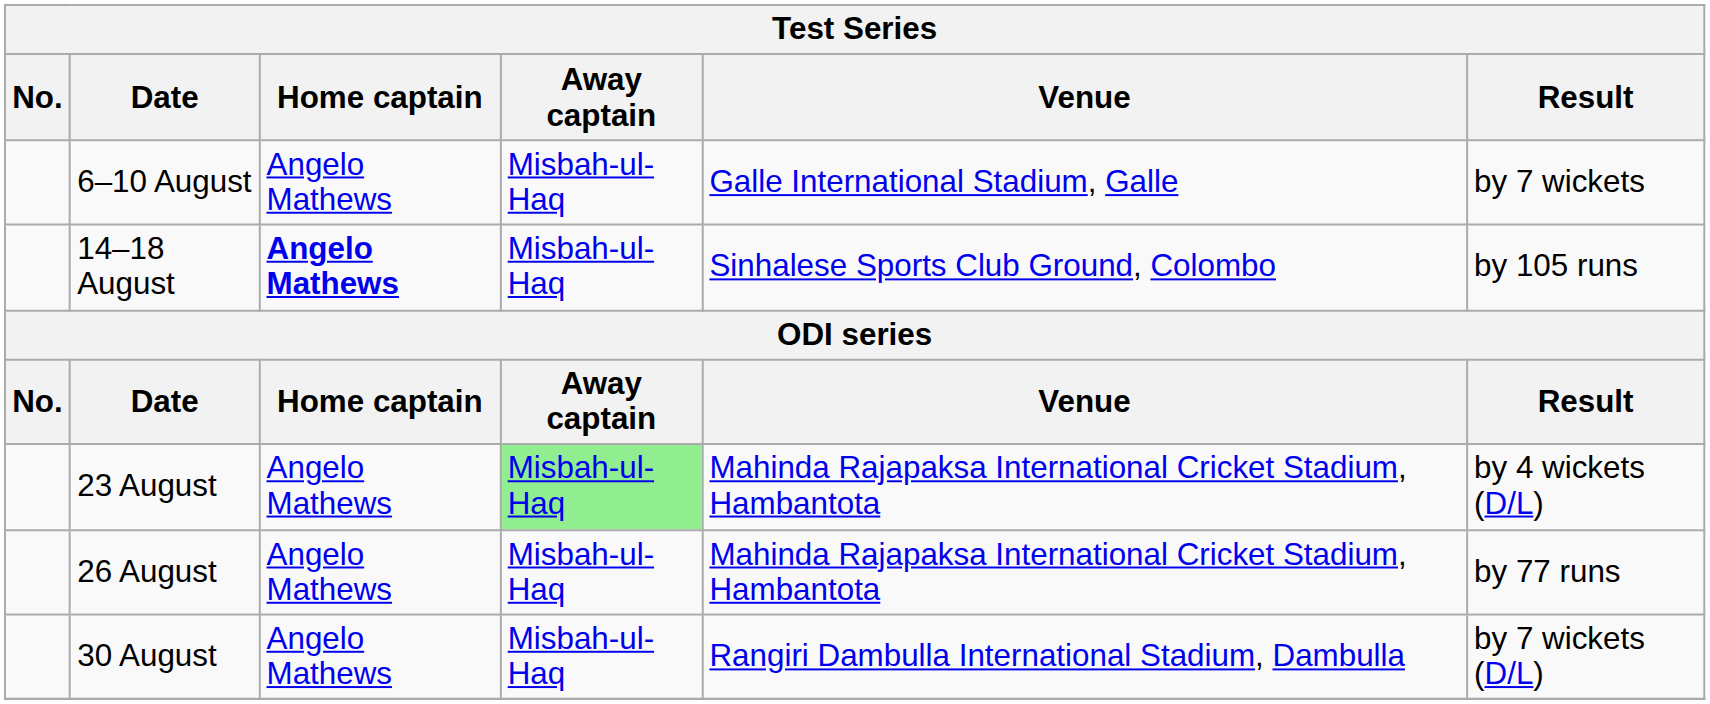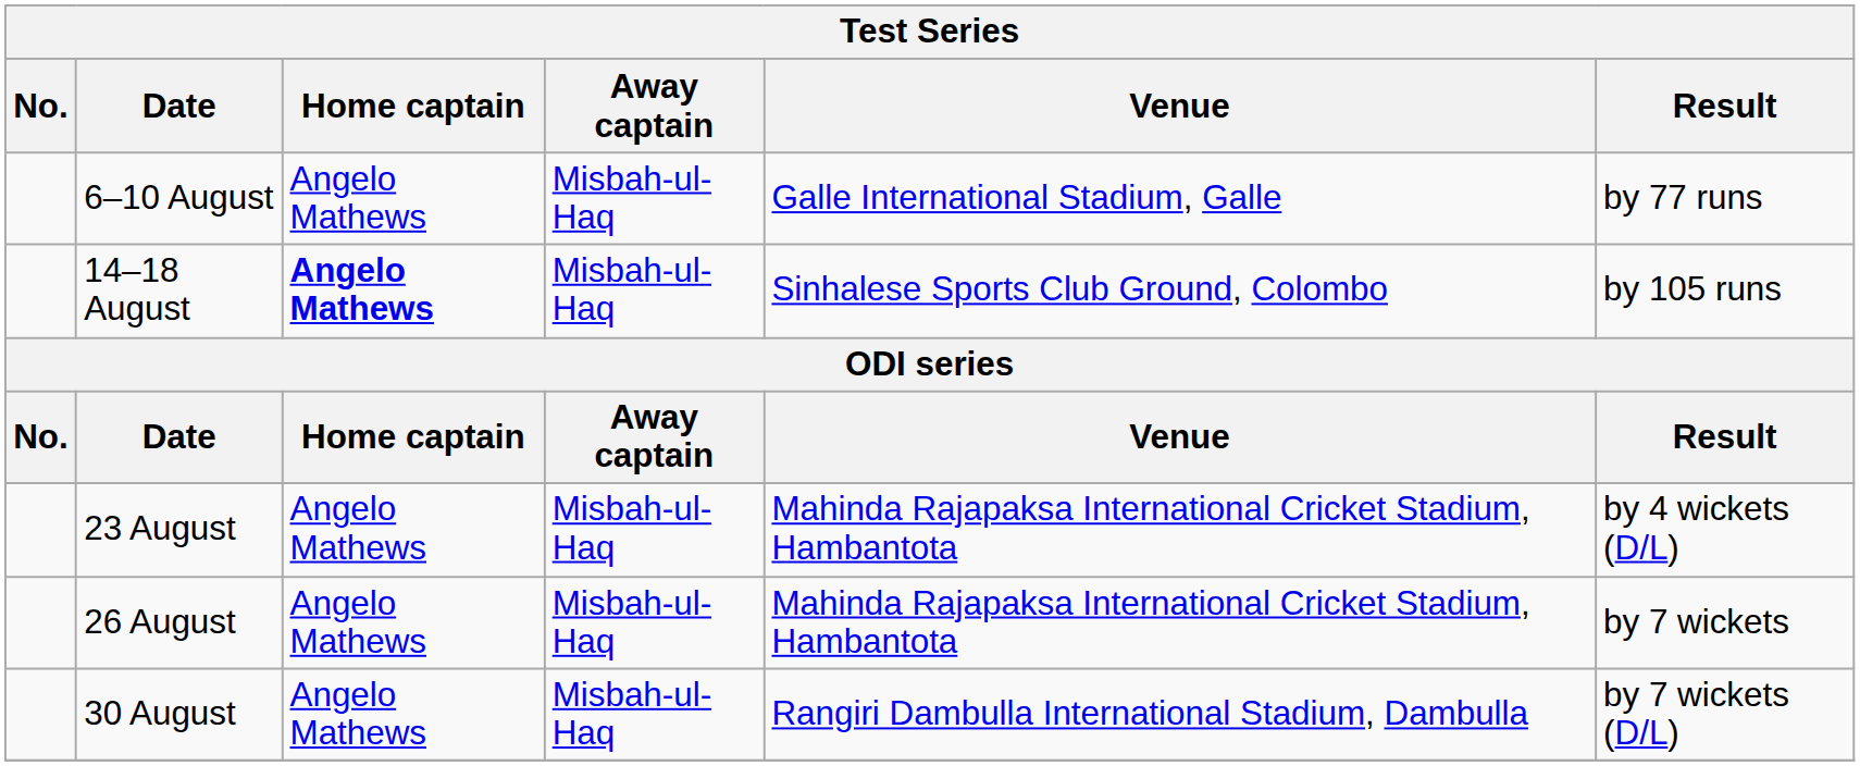6–10 August | Result: by 7 wickets -> by 77 runs
23 August | Away captain: lightgreen background -> no background
26 August | Result: by 77 runs -> by 7 wickets
